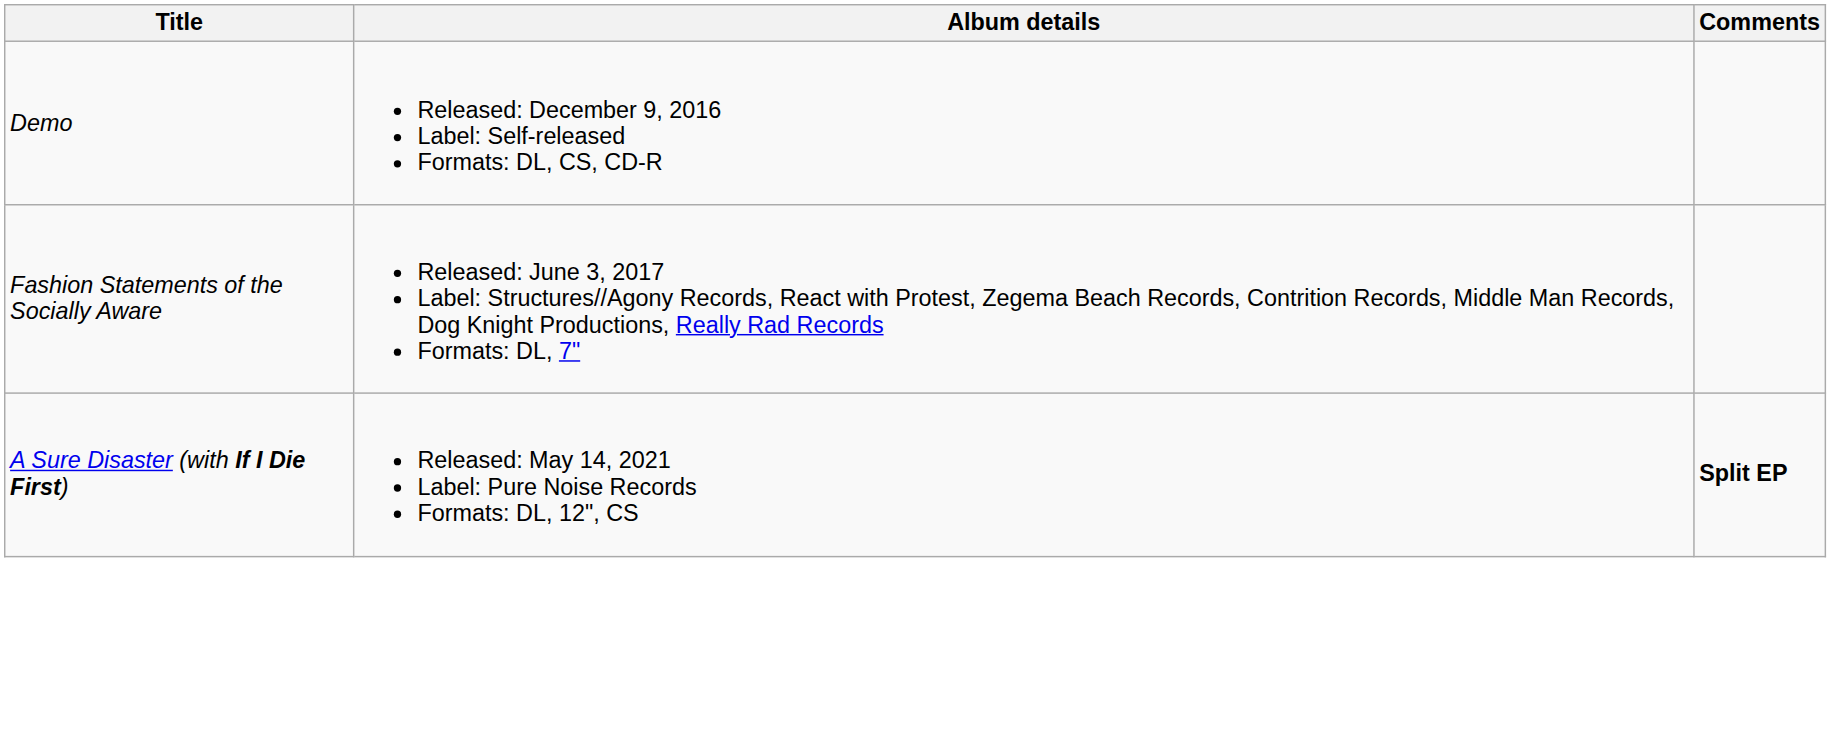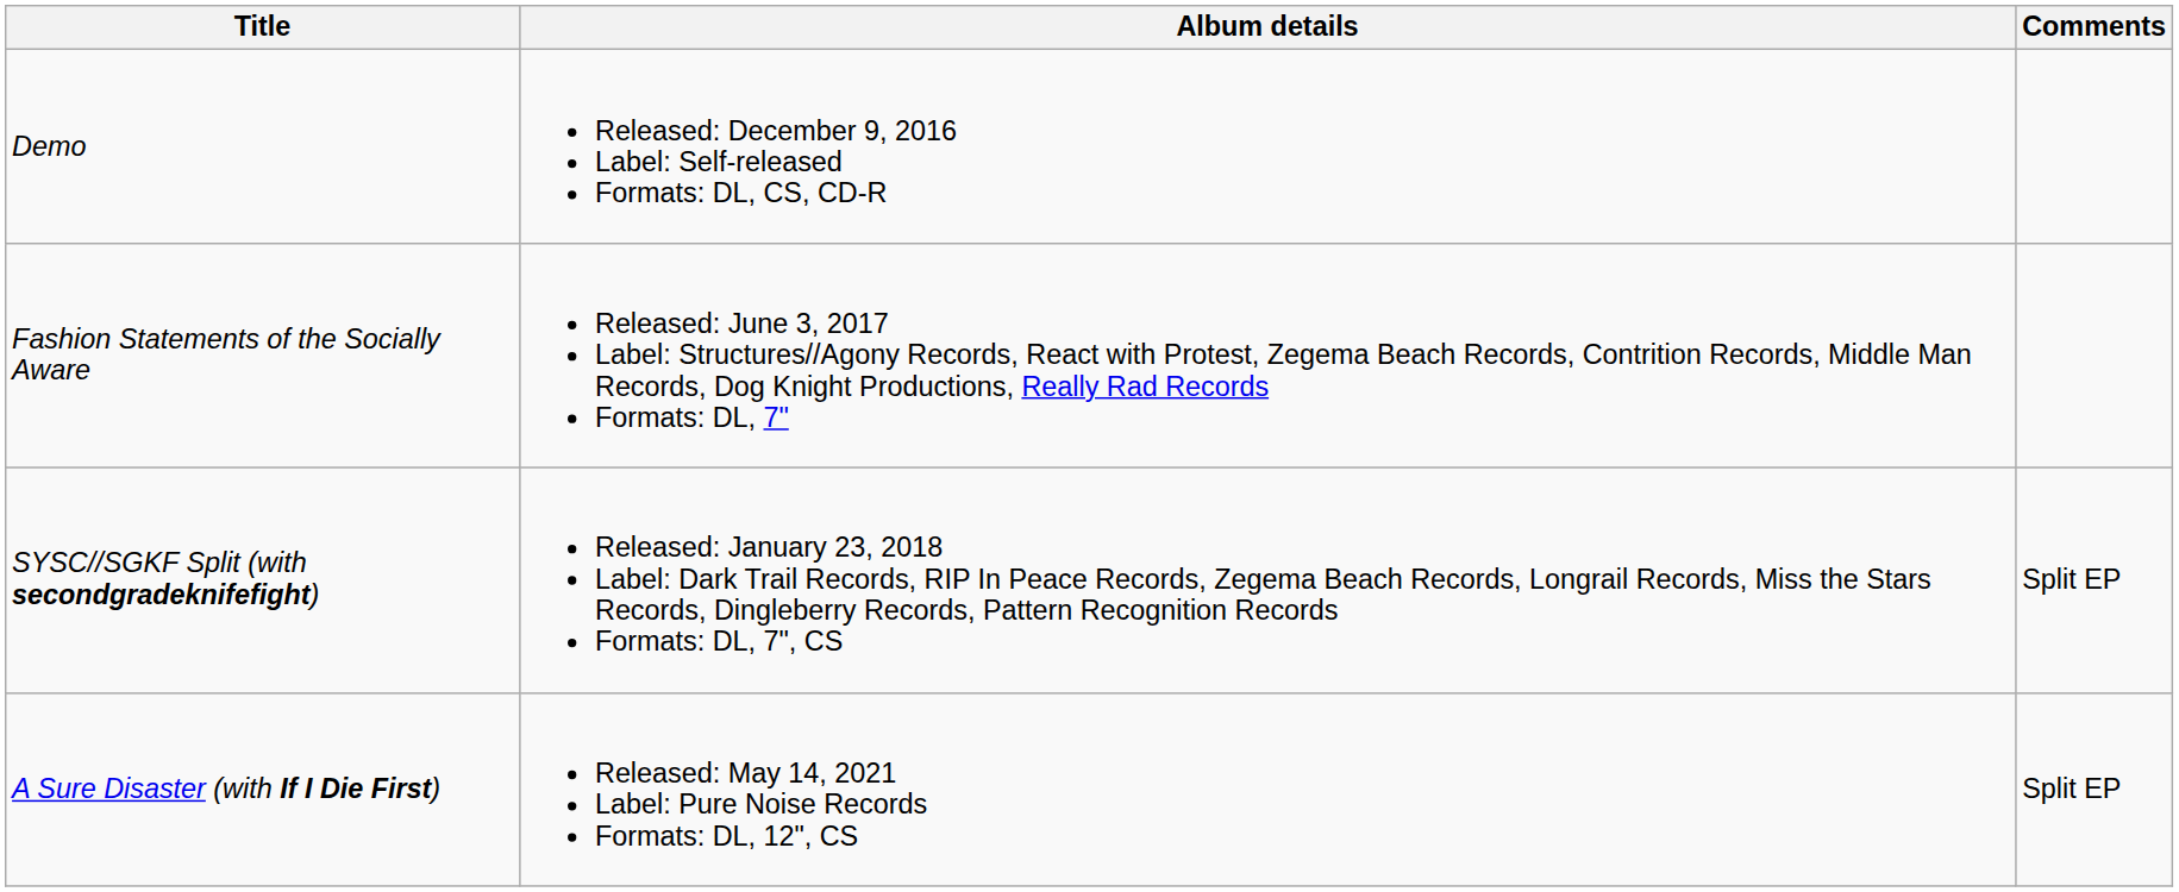+ row: SYSC//SGKF Split (with secondgradeknifefight) | Released: January 23, 2018 Label: Dark Trail Records, RIP In Peace Records, Zegema Beach Records, Longrail Records, Miss the Stars Records, Dingleberry Records, Pattern Recognition Records Formats: DL, 7", CS | Split EP
A Sure Disaster (with If I Die First) | Comments: bold -> normal
